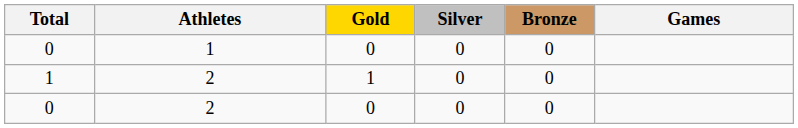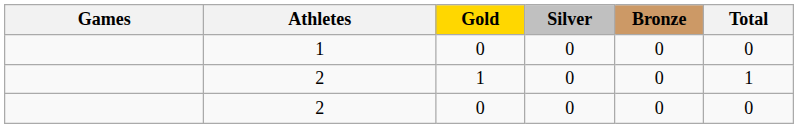columns swapped: Games <-> Total
